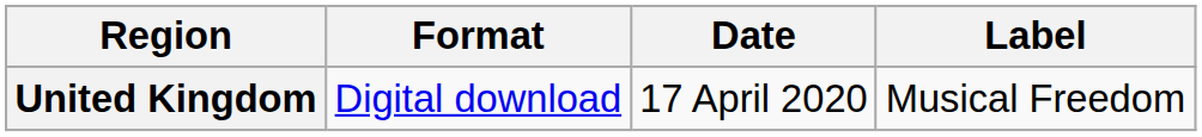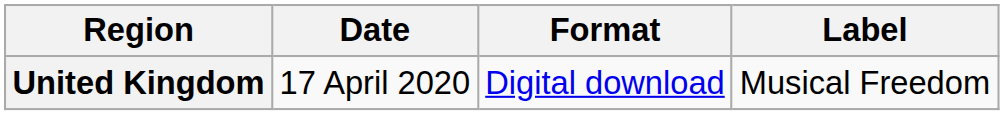columns swapped: Date <-> Format
